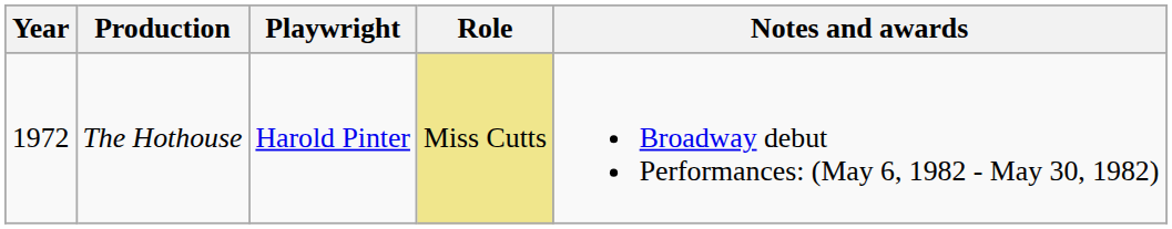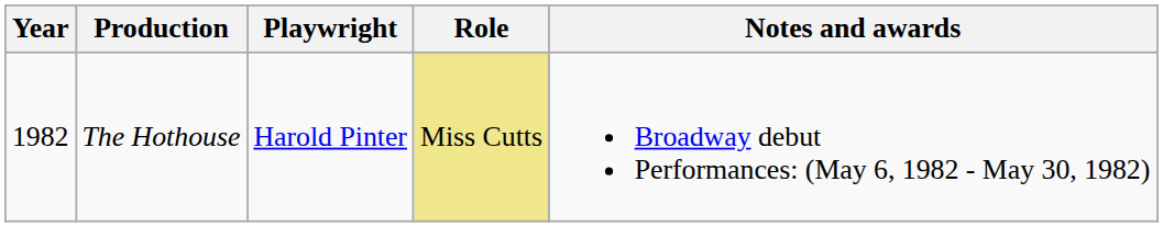The Hothouse | Year: 1972 -> 1982
